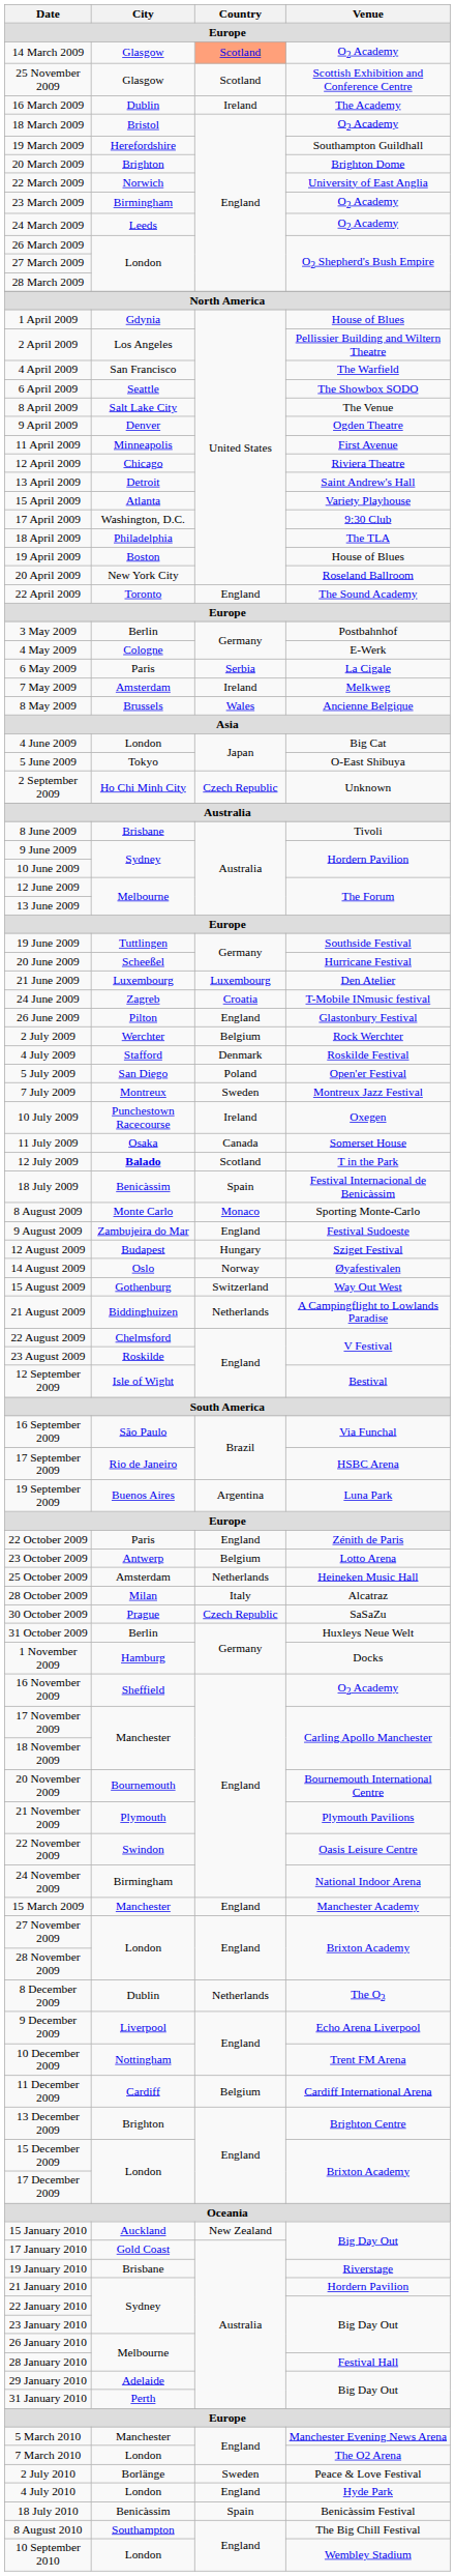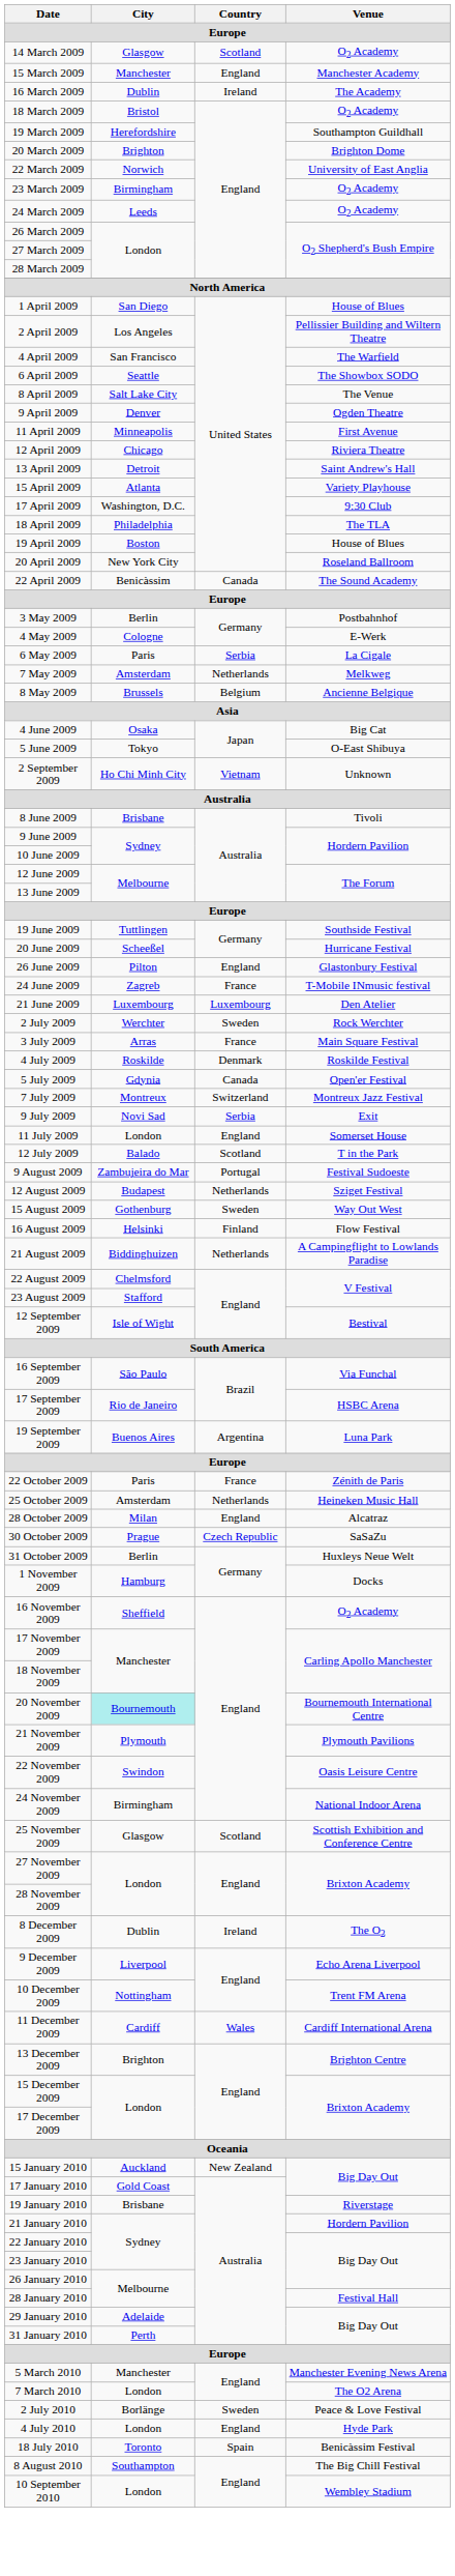14 March 2009 | Country: lightsalmon background -> no background
rows swapped: 15 March 2009 <-> 25 November 2009
1 April 2009 | City: Gdynia -> San Diego
22 April 2009 | City: Toronto -> Benicàssim
22 April 2009 | Country: England -> Canada
7 May 2009 | Country: Ireland -> Netherlands
8 May 2009 | Country: Wales -> Belgium
4 June 2009 | City: London -> Osaka
2 September 2009 | Country: Czech Republic -> Vietnam
rows swapped: 21 June 2009 <-> 26 June 2009
24 June 2009 | Country: Croatia -> France
2 July 2009 | Country: Belgium -> Sweden
+ row: 3 July 2009 | Arras | France | Main Square Festival
4 July 2009 | City: Stafford -> Roskilde
5 July 2009 | City: San Diego -> Gdynia
5 July 2009 | Country: Poland -> Canada
7 July 2009 | Country: Sweden -> Switzerland
+ row: 9 July 2009 | Novi Sad | Serbia | Exit
- row: 10 July 2009 | Punchestown Racecourse | Ireland | Oxegen
11 July 2009 | City: Osaka -> London
11 July 2009 | Country: Canada -> England
12 July 2009 | City: bold -> normal
- row: 18 July 2009 | Benicàssim | Spain | Festival Internacional de Benicàssim
- row: 8 August 2009 | Monte Carlo | Monaco | Sporting Monte-Carlo
9 August 2009 | Country: England -> Portugal
12 August 2009 | Country: Hungary -> Netherlands
- row: 14 August 2009 | Oslo | Norway | Øyafestivalen
15 August 2009 | Country: Switzerland -> Sweden
+ row: 16 August 2009 | Helsinki | Finland | Flow Festival
23 August 2009 | City: Roskilde -> Stafford
22 October 2009 | Country: England -> France
- row: 23 October 2009 | Antwerp | Belgium | Lotto Arena
28 October 2009 | Country: Italy -> England
20 November 2009 | City: no background -> paleturquoise background
8 December 2009 | Country: Netherlands -> Ireland
11 December 2009 | Country: Belgium -> Wales
18 July 2010 | City: Benicàssim -> Toronto
